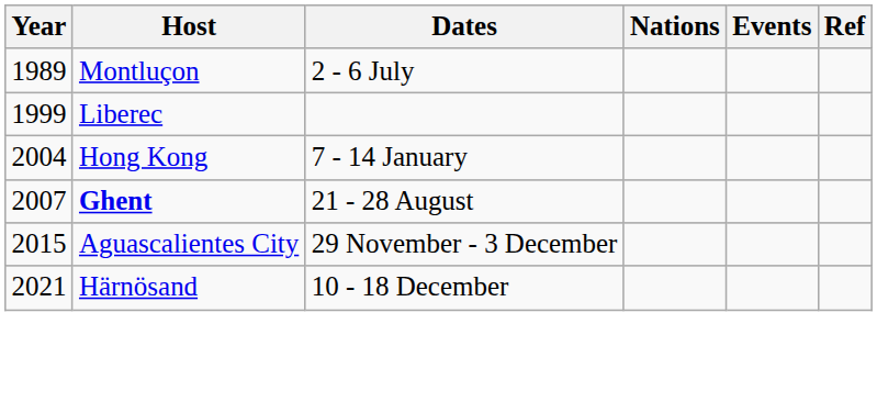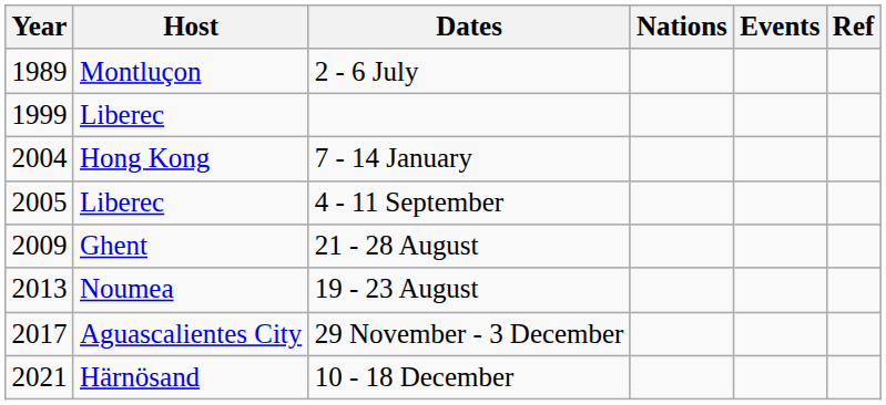+ row: 2005 | Liberec | 4 - 11 September
21 - 28 August | Year: 2007 -> 2009
21 - 28 August | Host: bold -> normal
+ row: 2013 | Noumea | 19 - 23 August
29 November - 3 December | Year: 2015 -> 2017
